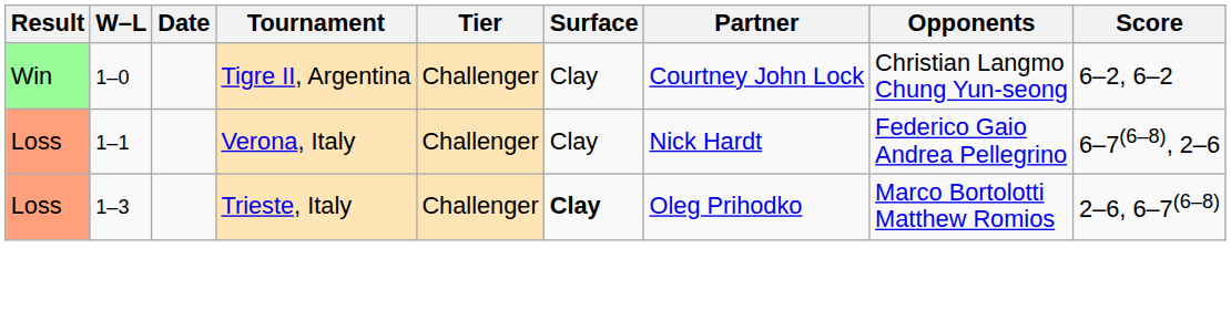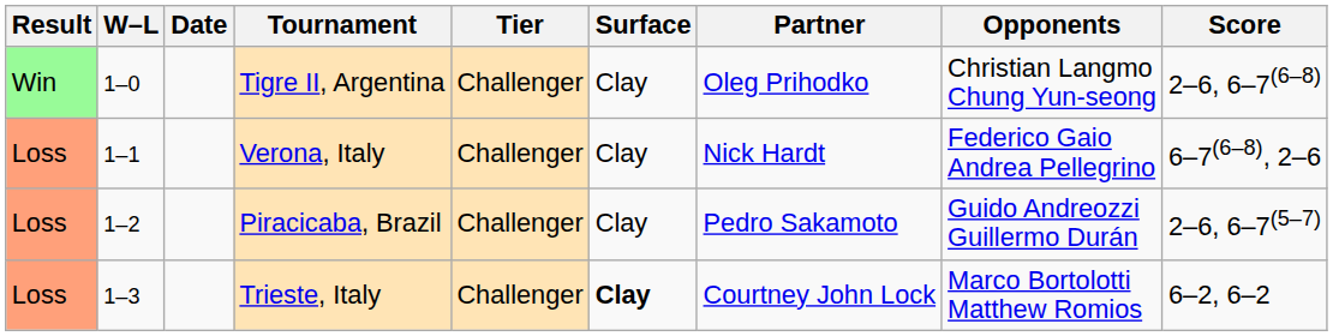Tigre II, Argentina | Partner: Courtney John Lock -> Oleg Prihodko
Tigre II, Argentina | Score: 6–2, 6–2 -> 2–6, 6–7(6–8)
+ row: Loss | 1–2 | Piracicaba, Brazil | Challenger | Clay | Pedro Sakamoto | Guido Andreozzi Guillermo Durán | 2–6, 6–7(5–7)
Trieste, Italy | Partner: Oleg Prihodko -> Courtney John Lock
Trieste, Italy | Score: 2–6, 6–7(6–8) -> 6–2, 6–2
